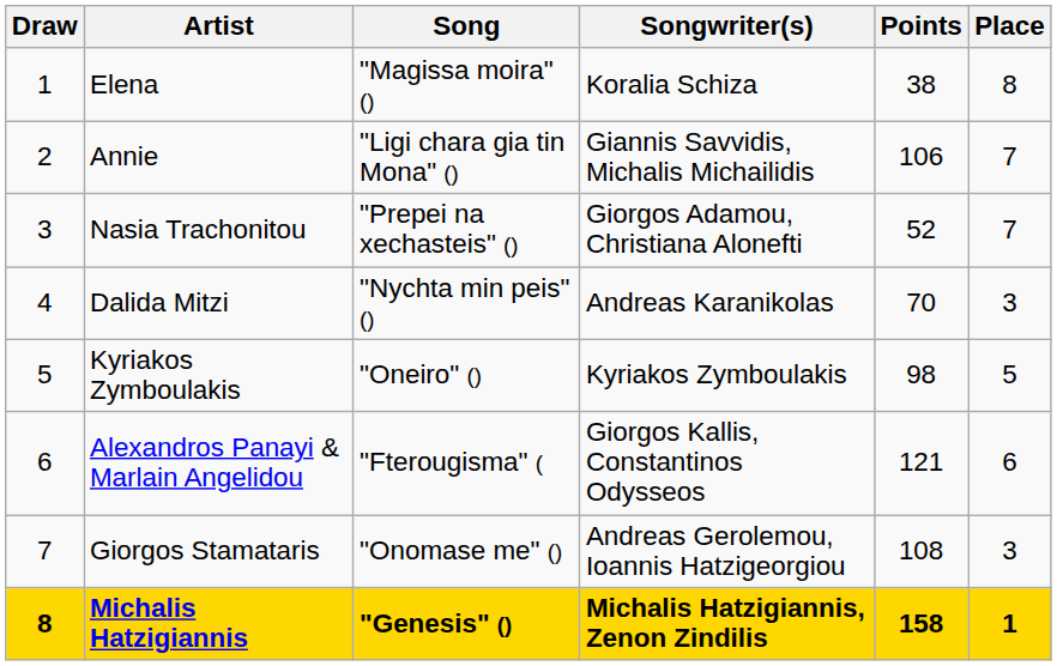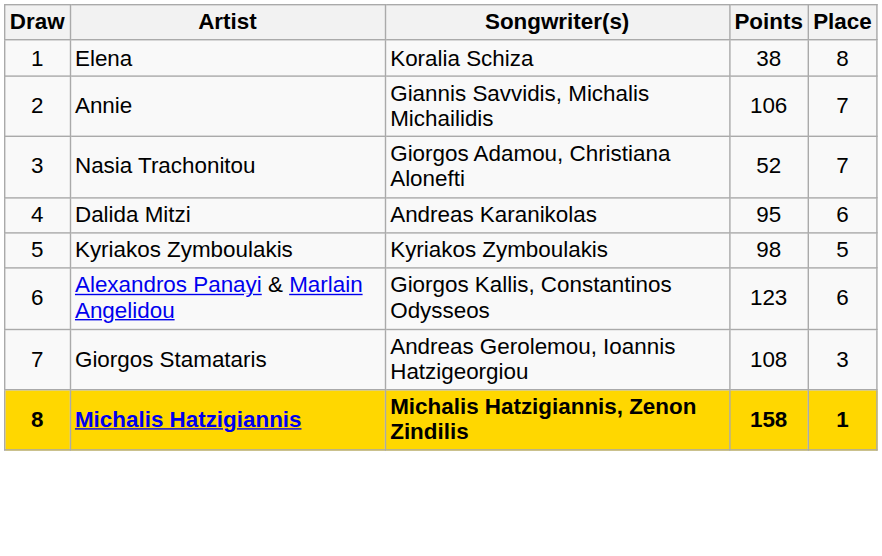- column: Song | "Magissa moira" () | "Ligi chara gia tin Mona" () | "Prepei na xechasteis" () | "Nychta min peis" () | "Oneiro" () | "Fterougisma" ( | "Onomase me" () | "Genesis" ()
Dalida Mitzi | Points: 70 -> 95
Dalida Mitzi | Place: 3 -> 6
Alexandros Panayi & Marlain Angelidou | Points: 121 -> 123
